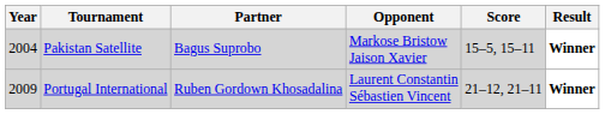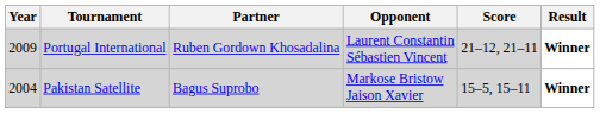rows swapped: Pakistan Satellite <-> Portugal International
